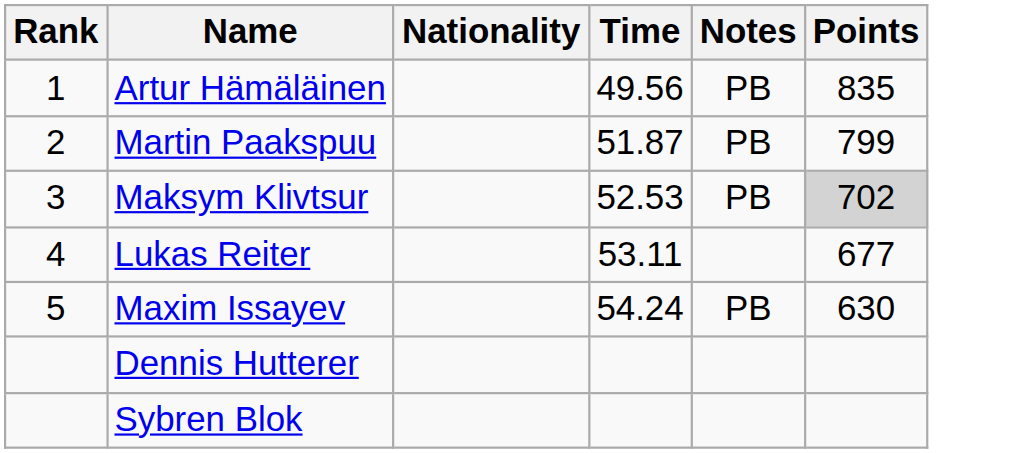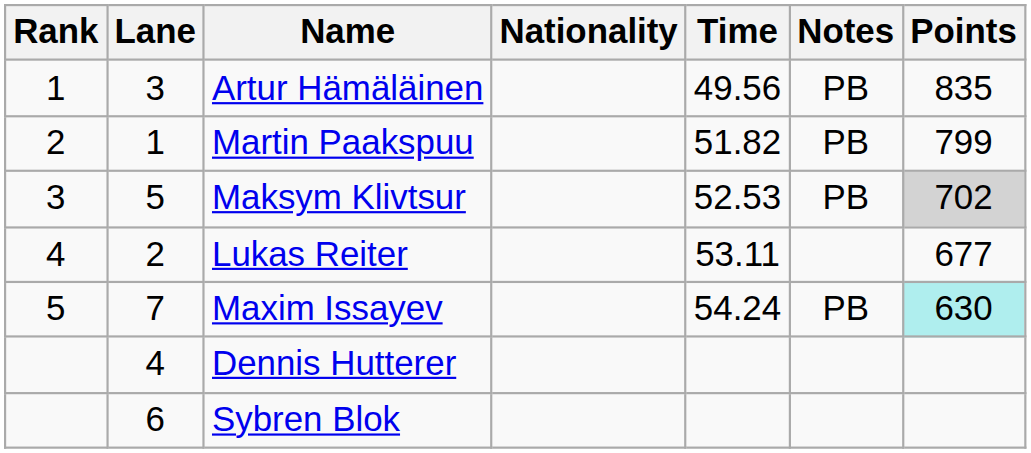+ column: Lane | 3 | 1 | 5 | 2 | 7 | 4 | 6
Martin Paakspuu | Time: 51.87 -> 51.82
Maxim Issayev | Points: no background -> paleturquoise background
